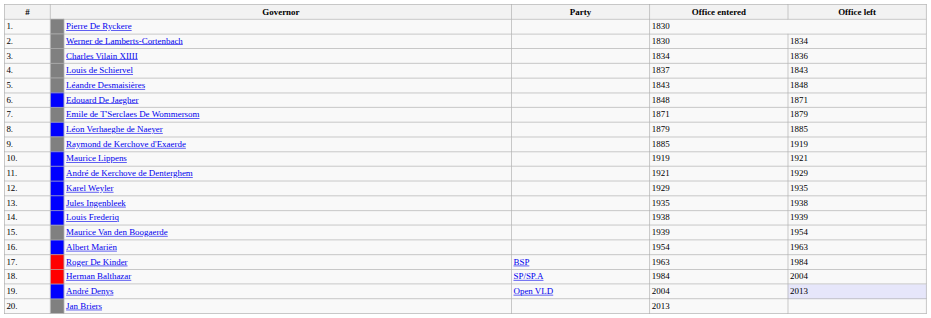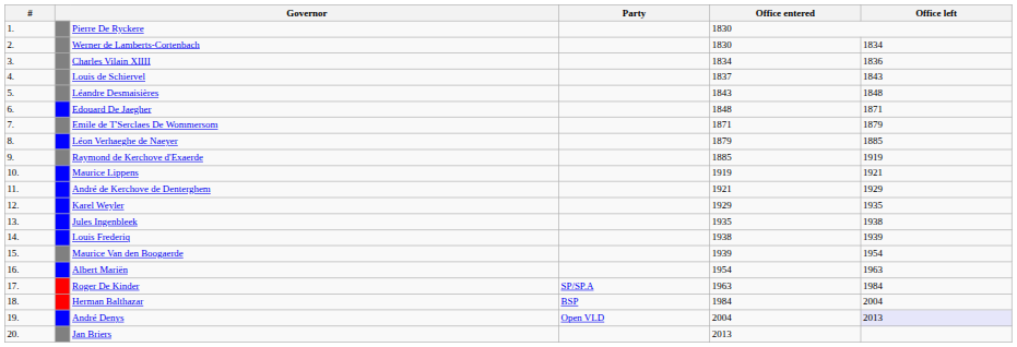Roger De Kinder | Party: BSP -> SP/SP.A
Herman Balthazar | Party: SP/SP.A -> BSP
